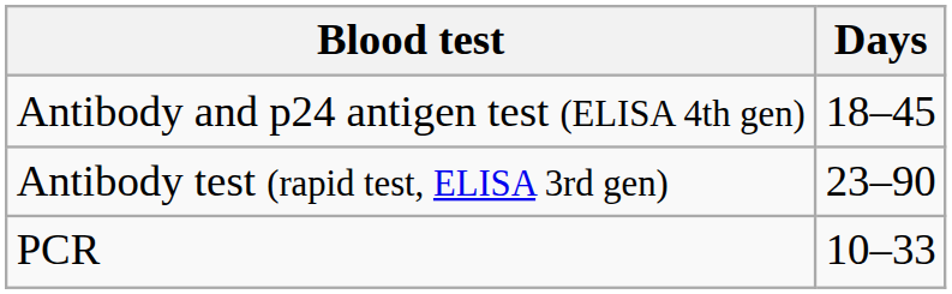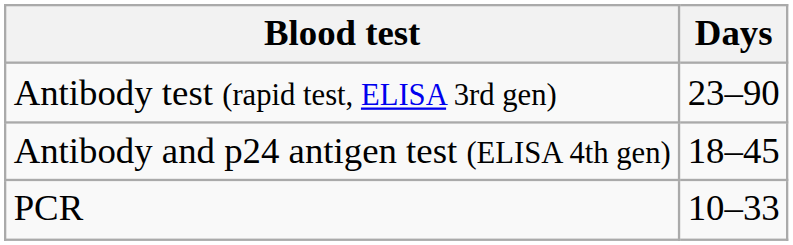rows swapped: Antibody test (rapid test, ELISA 3rd gen) <-> Antibody and p24 antigen test (ELISA 4th gen)
